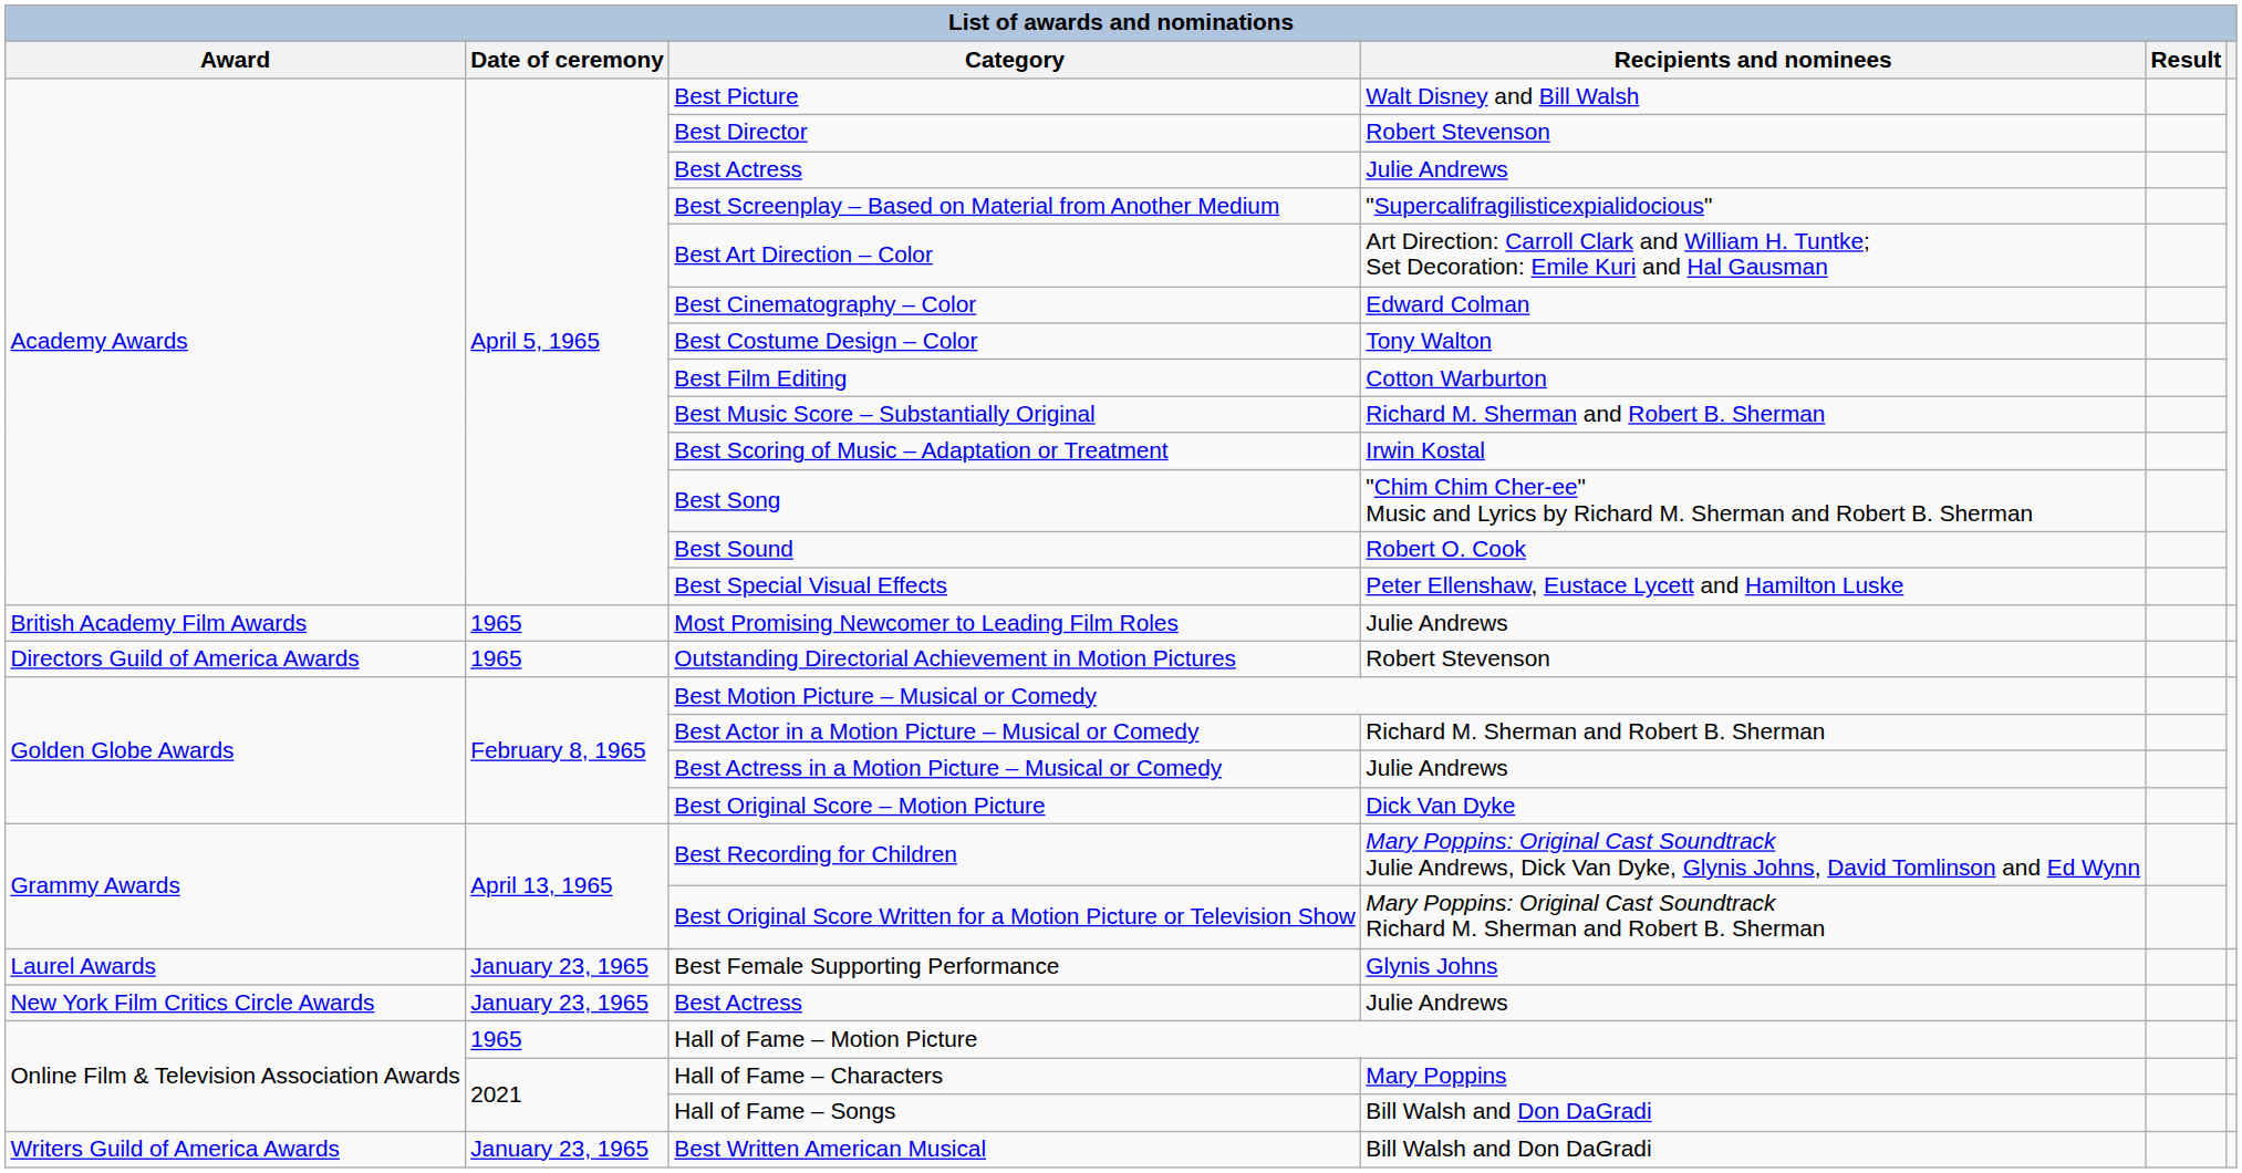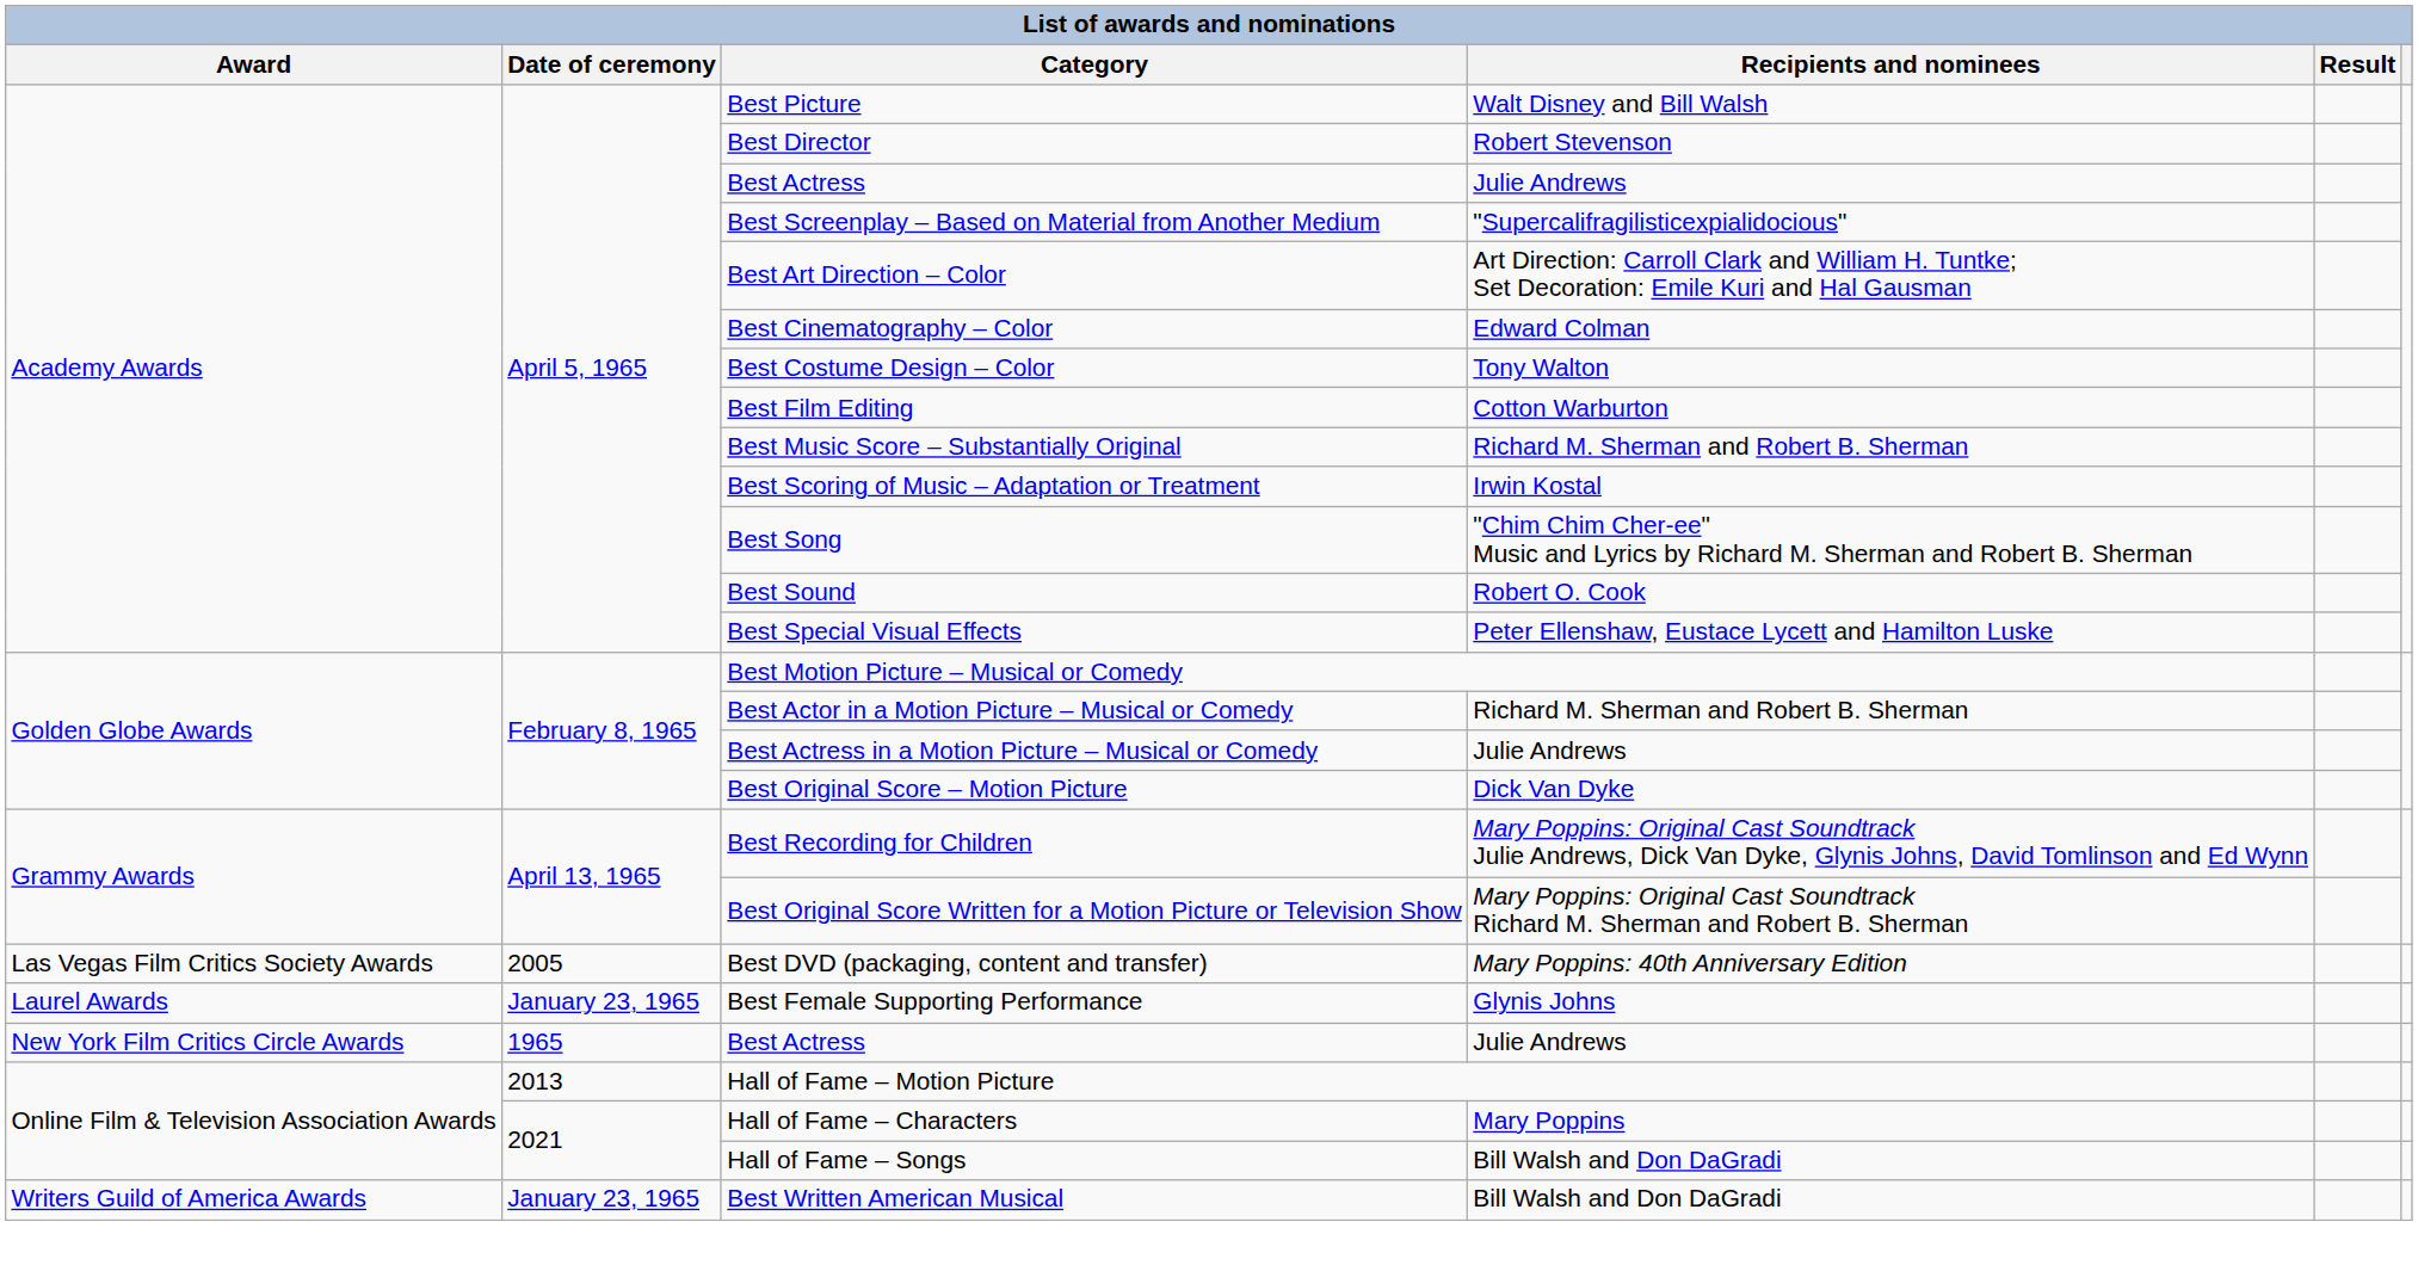- row: British Academy Film Awards | 1965 | Most Promising Newcomer to Leading Film Roles | Julie Andrews
- row: Directors Guild of America Awards | 1965 | Outstanding Directorial Achievement in Motion Pictures | Robert Stevenson
+ row: Las Vegas Film Critics Society Awards | 2005 | Best DVD (packaging, content and transfer) | Mary Poppins: 40th Anniversary Edition
New York Film Critics Circle Awards / Best Actress | Date of ceremony: January 23, 1965 -> 1965
Hall of Fame – Motion Picture | Date of ceremony: 1965 -> 2013
